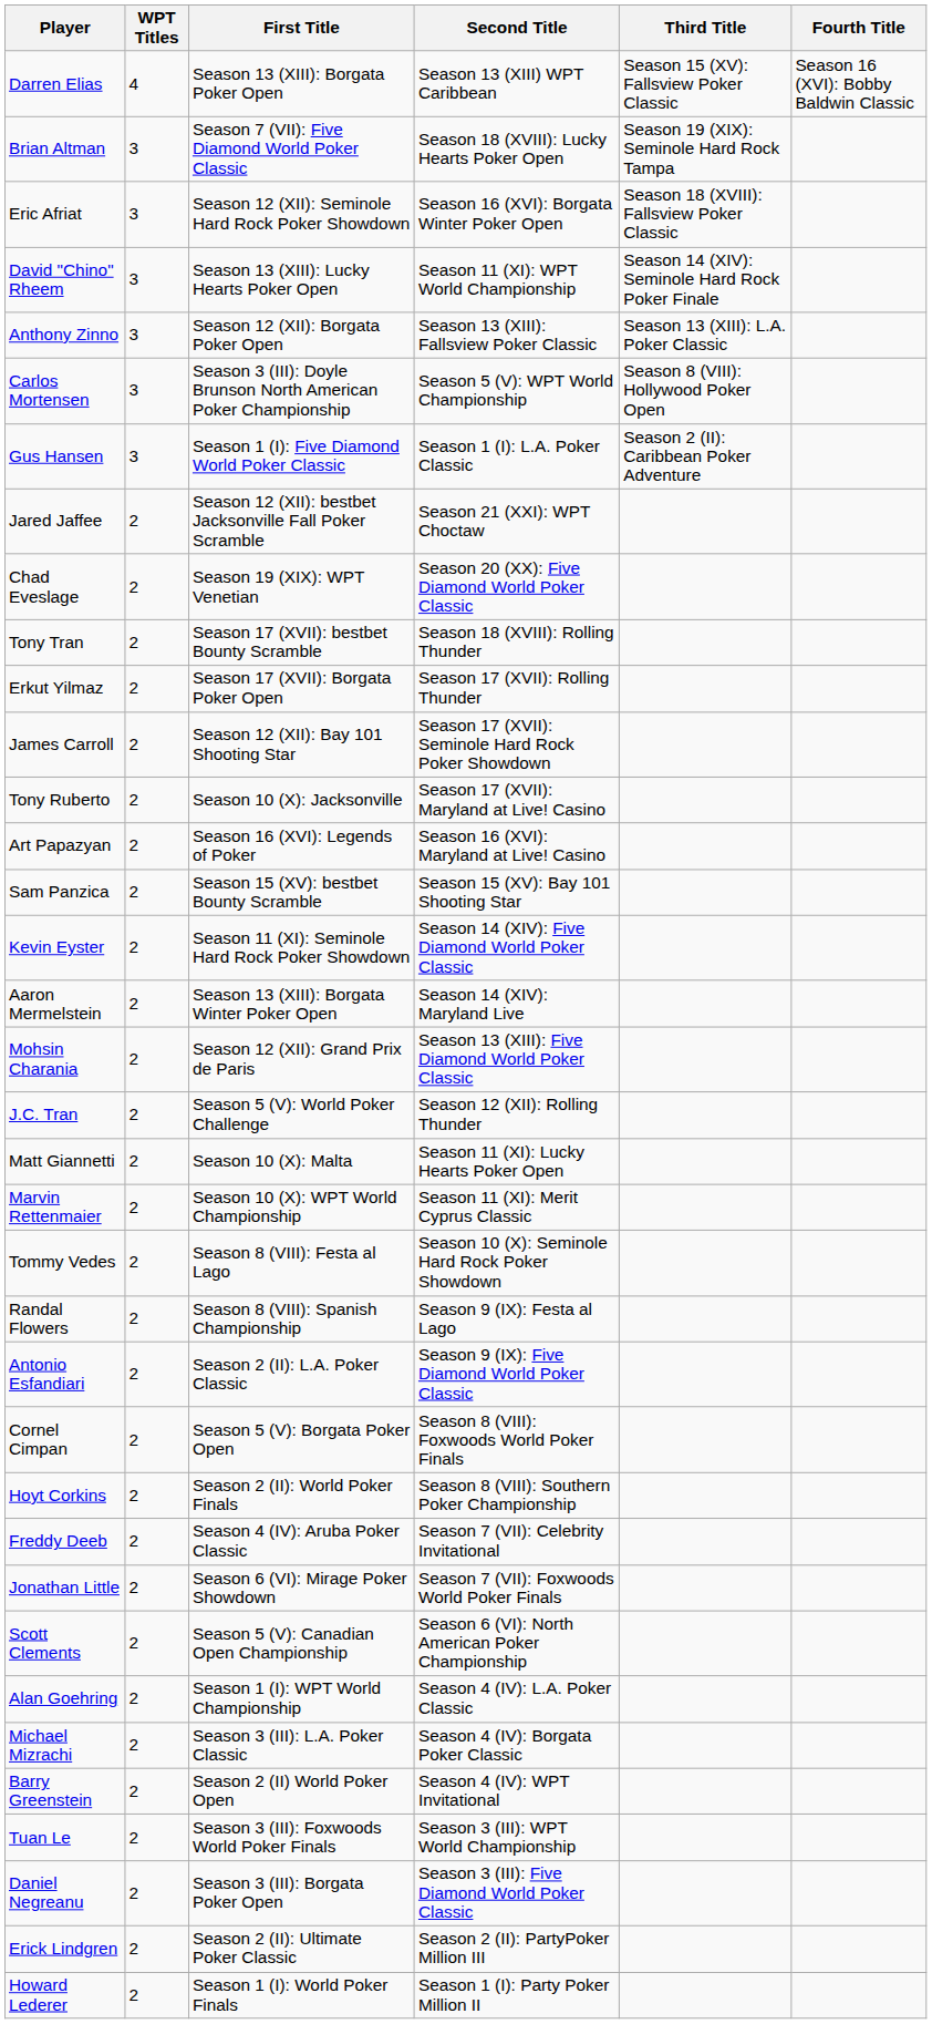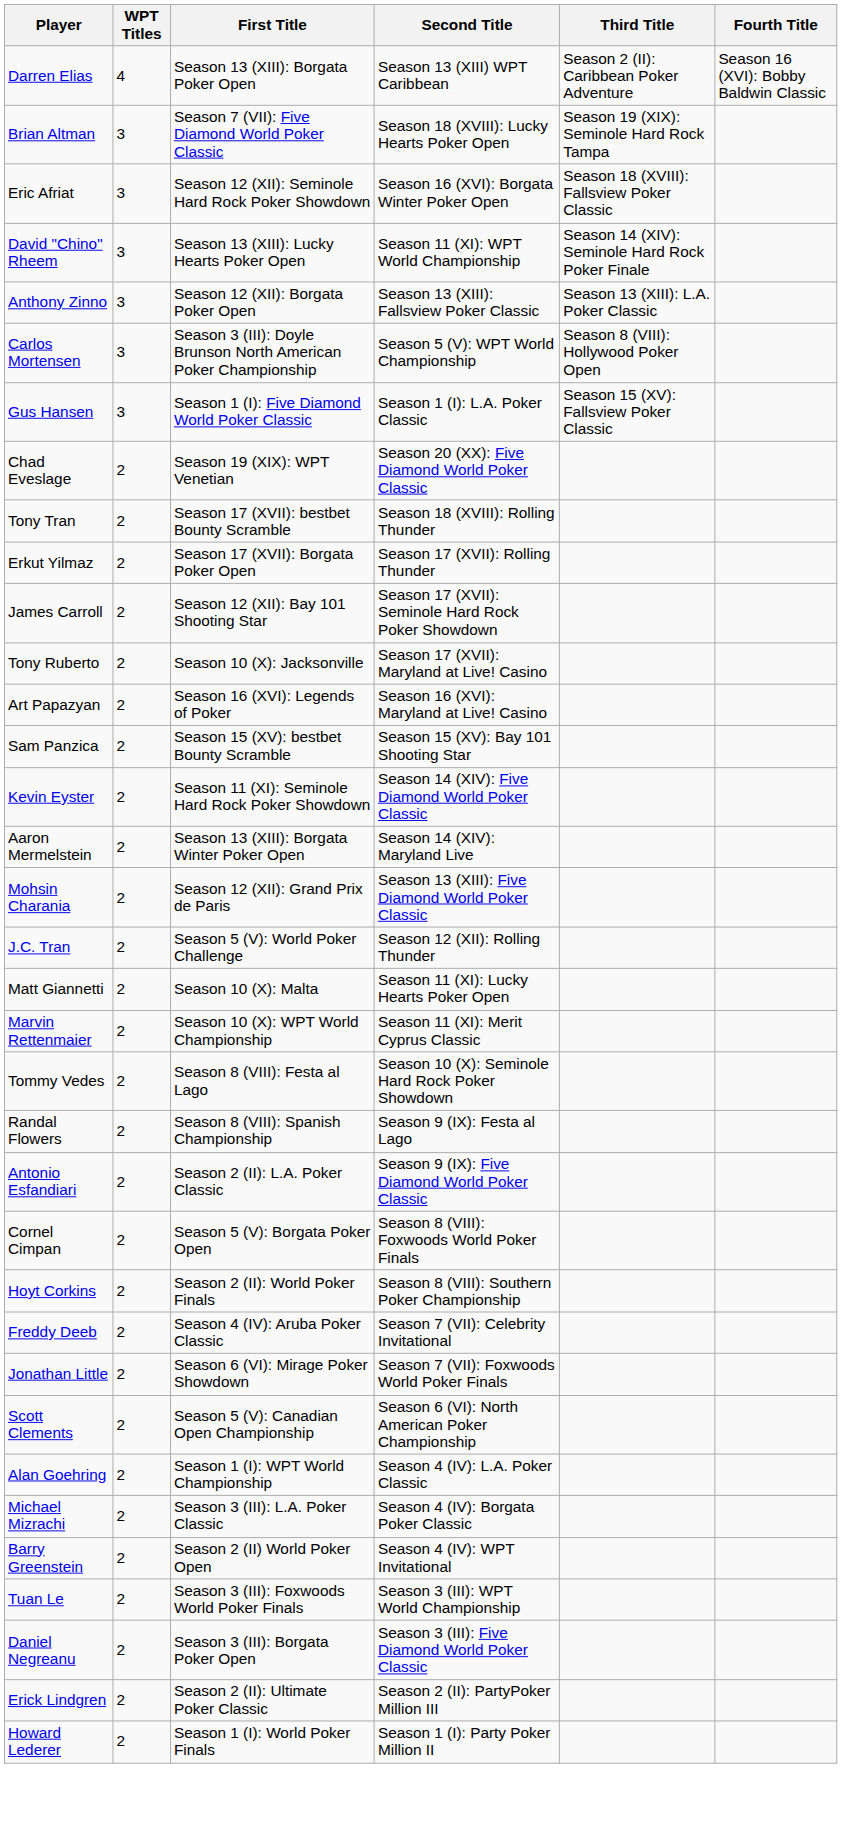Darren Elias | Third Title: Season 15 (XV): Fallsview Poker Classic -> Season 2 (II): Caribbean Poker Adventure
Gus Hansen | Third Title: Season 2 (II): Caribbean Poker Adventure -> Season 15 (XV): Fallsview Poker Classic
- row: Jared Jaffee | 2 | Season 12 (XII): bestbet Jacksonville Fall Poker Scramble | Season 21 (XXI): WPT Choctaw
